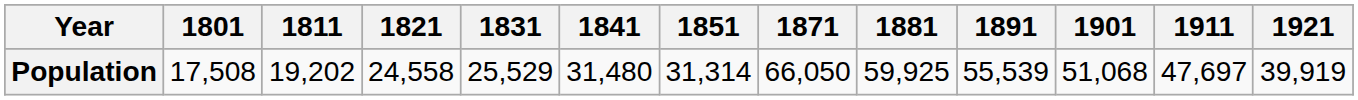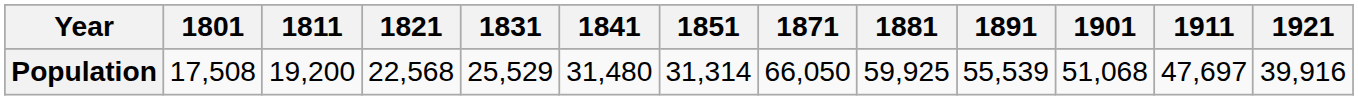Population | 1811: 19,202 -> 19,200
Population | 1821: 24,558 -> 22,568
Population | 1921: 39,919 -> 39,916
